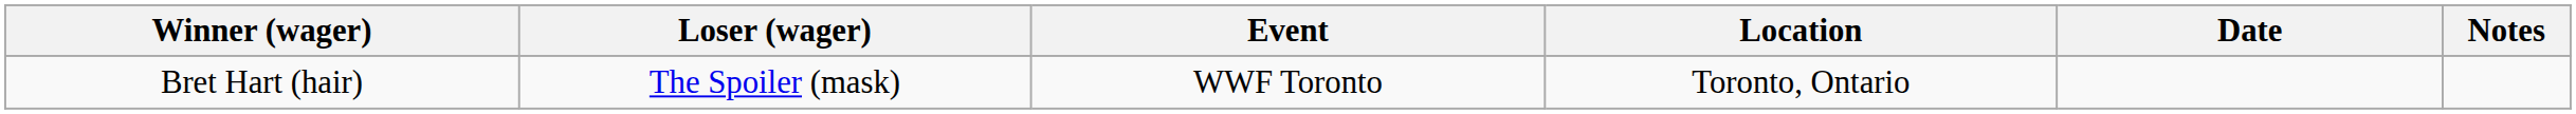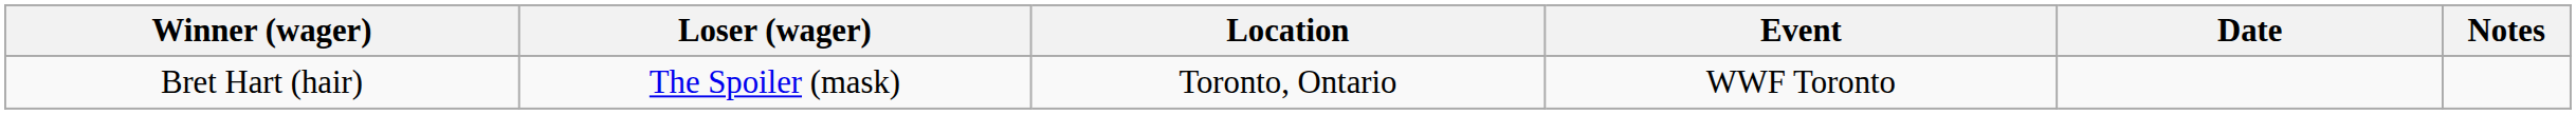columns swapped: Location <-> Event
